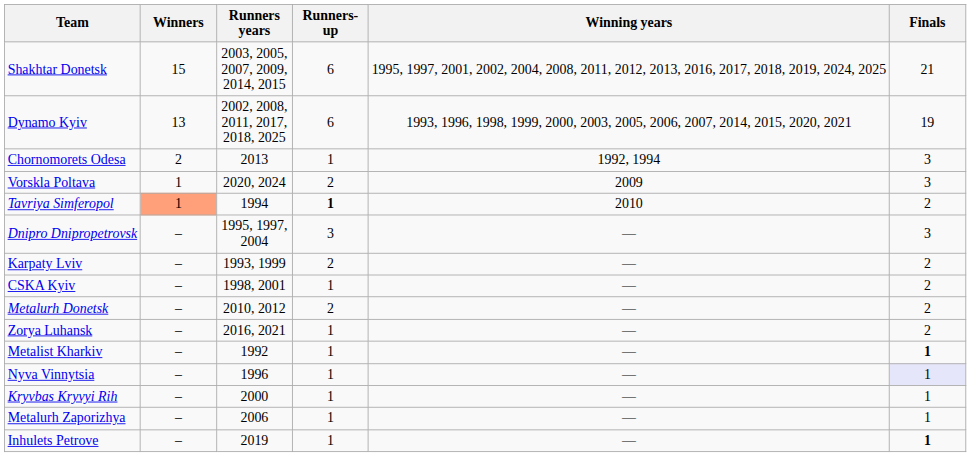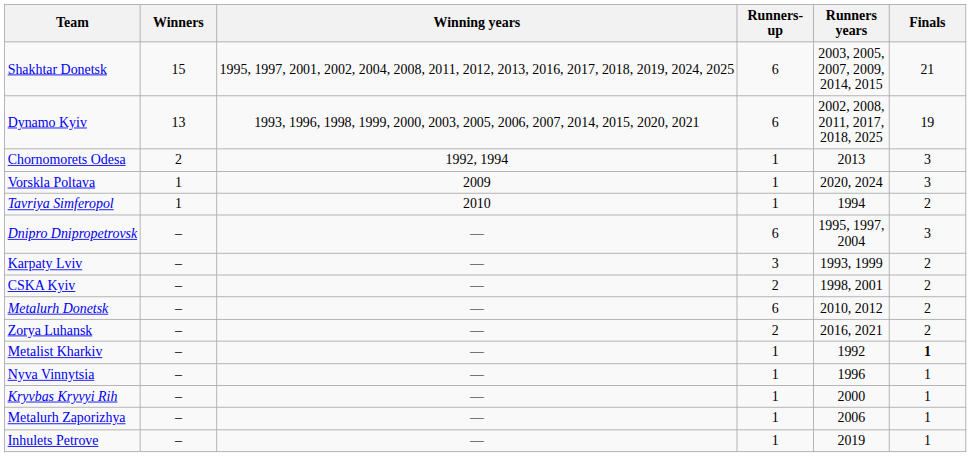columns swapped: Winning years <-> Runners years
Vorskla Poltava | Runners-up: 2 -> 1
Tavriya Simferopol | Winners: lightsalmon background -> no background
Tavriya Simferopol | Runners-up: bold -> normal
Dnipro Dnipropetrovsk | Runners-up: 3 -> 6
Karpaty Lviv | Runners-up: 2 -> 3
CSKA Kyiv | Runners-up: 1 -> 2
Metalurh Donetsk | Runners-up: 2 -> 6
Zorya Luhansk | Runners-up: 1 -> 2
Nyva Vinnytsia | Finals: lavender background -> no background
Inhulets Petrove | Finals: bold -> normal
